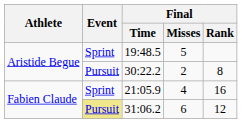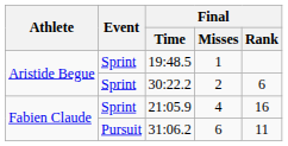19:48.5 | Final / Misses: 5 -> 1
30:22.2 | Event: Pursuit -> Sprint
30:22.2 | Final / Rank: 8 -> 6
31:06.2 | Event: khaki background -> no background
31:06.2 | Final / Rank: 12 -> 11
